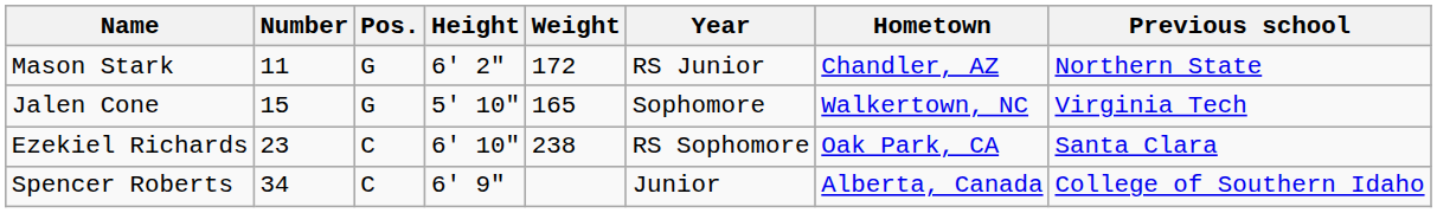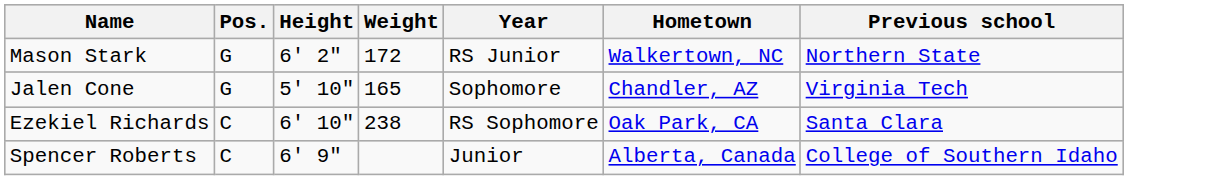- column: Number | 11 | 15 | 23 | 34
Mason Stark | Hometown: Chandler, AZ -> Walkertown, NC
Jalen Cone | Hometown: Walkertown, NC -> Chandler, AZ
